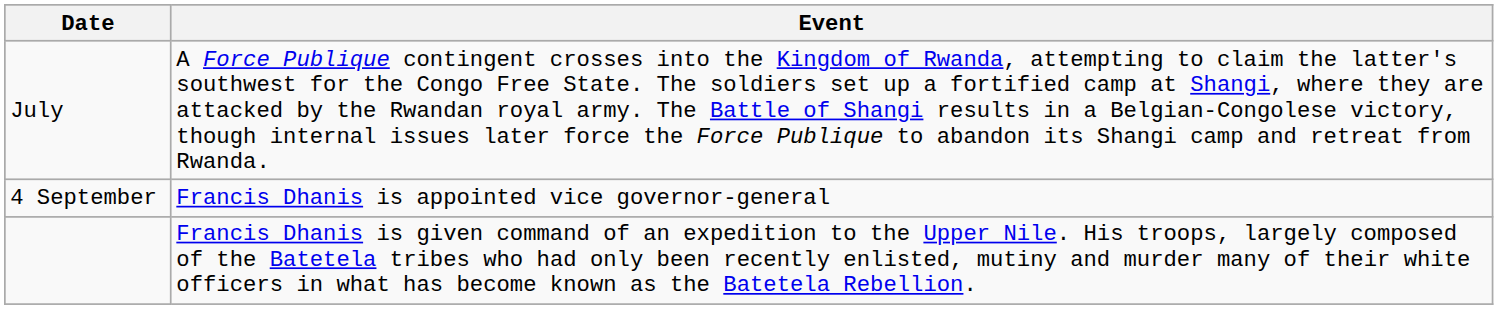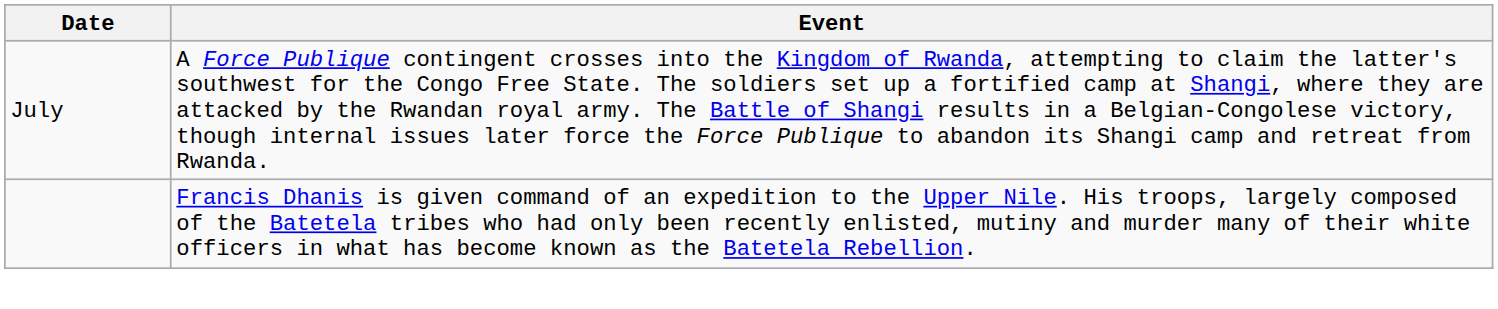- row: 4 September | Francis Dhanis is appointed vice governor-general
